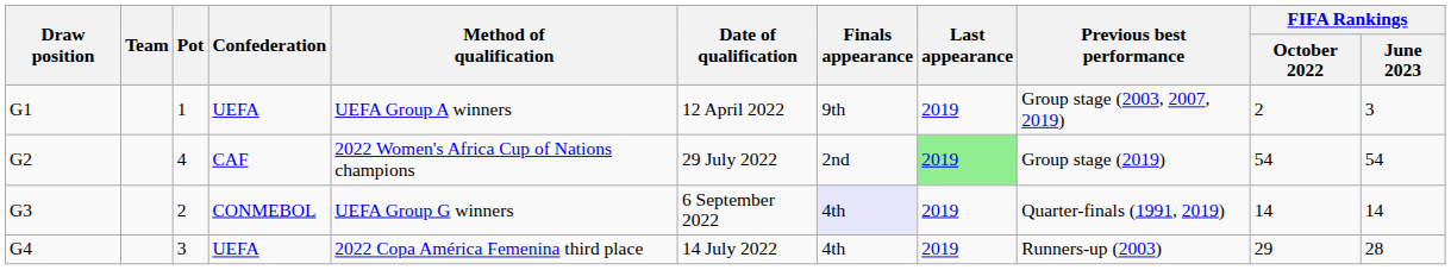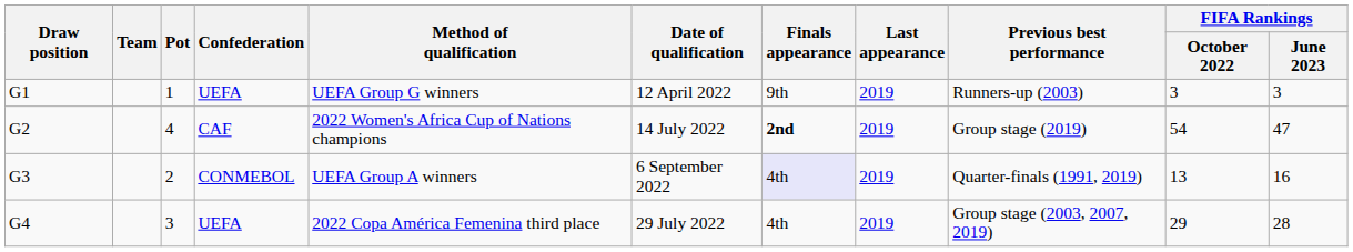G1 | Method of qualification: UEFA Group A winners -> UEFA Group G winners
G1 | Previous best performance: Group stage (2003, 2007, 2019) -> Runners-up (2003)
G1 | FIFA Rankings / October 2022: 2 -> 3
G2 | Date of qualification: 29 July 2022 -> 14 July 2022
G2 | Finals appearance: normal -> bold
G2 | Last appearance: lightgreen background -> no background
G2 | FIFA Rankings / June 2023: 54 -> 47
G3 | Method of qualification: UEFA Group G winners -> UEFA Group A winners
G3 | FIFA Rankings / October 2022: 14 -> 13
G3 | FIFA Rankings / June 2023: 14 -> 16
G4 | Date of qualification: 14 July 2022 -> 29 July 2022
G4 | Previous best performance: Runners-up (2003) -> Group stage (2003, 2007, 2019)
